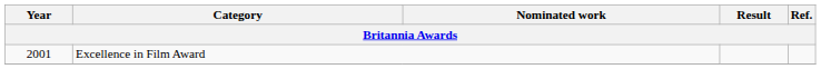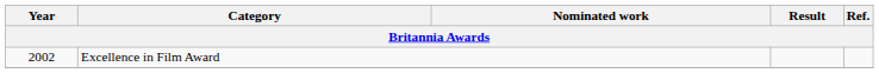Excellence in Film Award | Year: 2001 -> 2002
